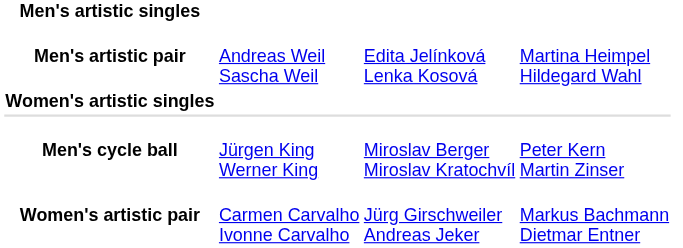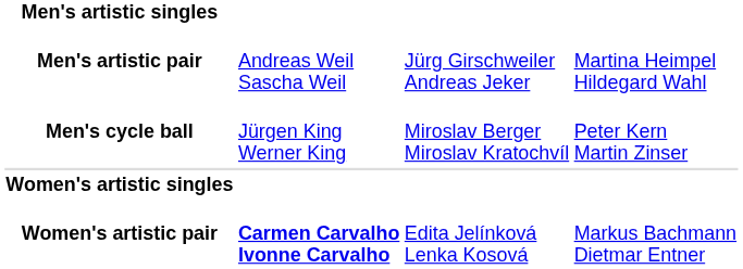Men's artistic pair | column 3: Edita Jelínková Lenka Kosová -> Jürg Girschweiler Andreas Jeker
rows swapped: Men's cycle ball <-> Women's artistic singles
Women's artistic pair | column 2: normal -> bold
Women's artistic pair | column 3: Jürg Girschweiler Andreas Jeker -> Edita Jelínková Lenka Kosová
